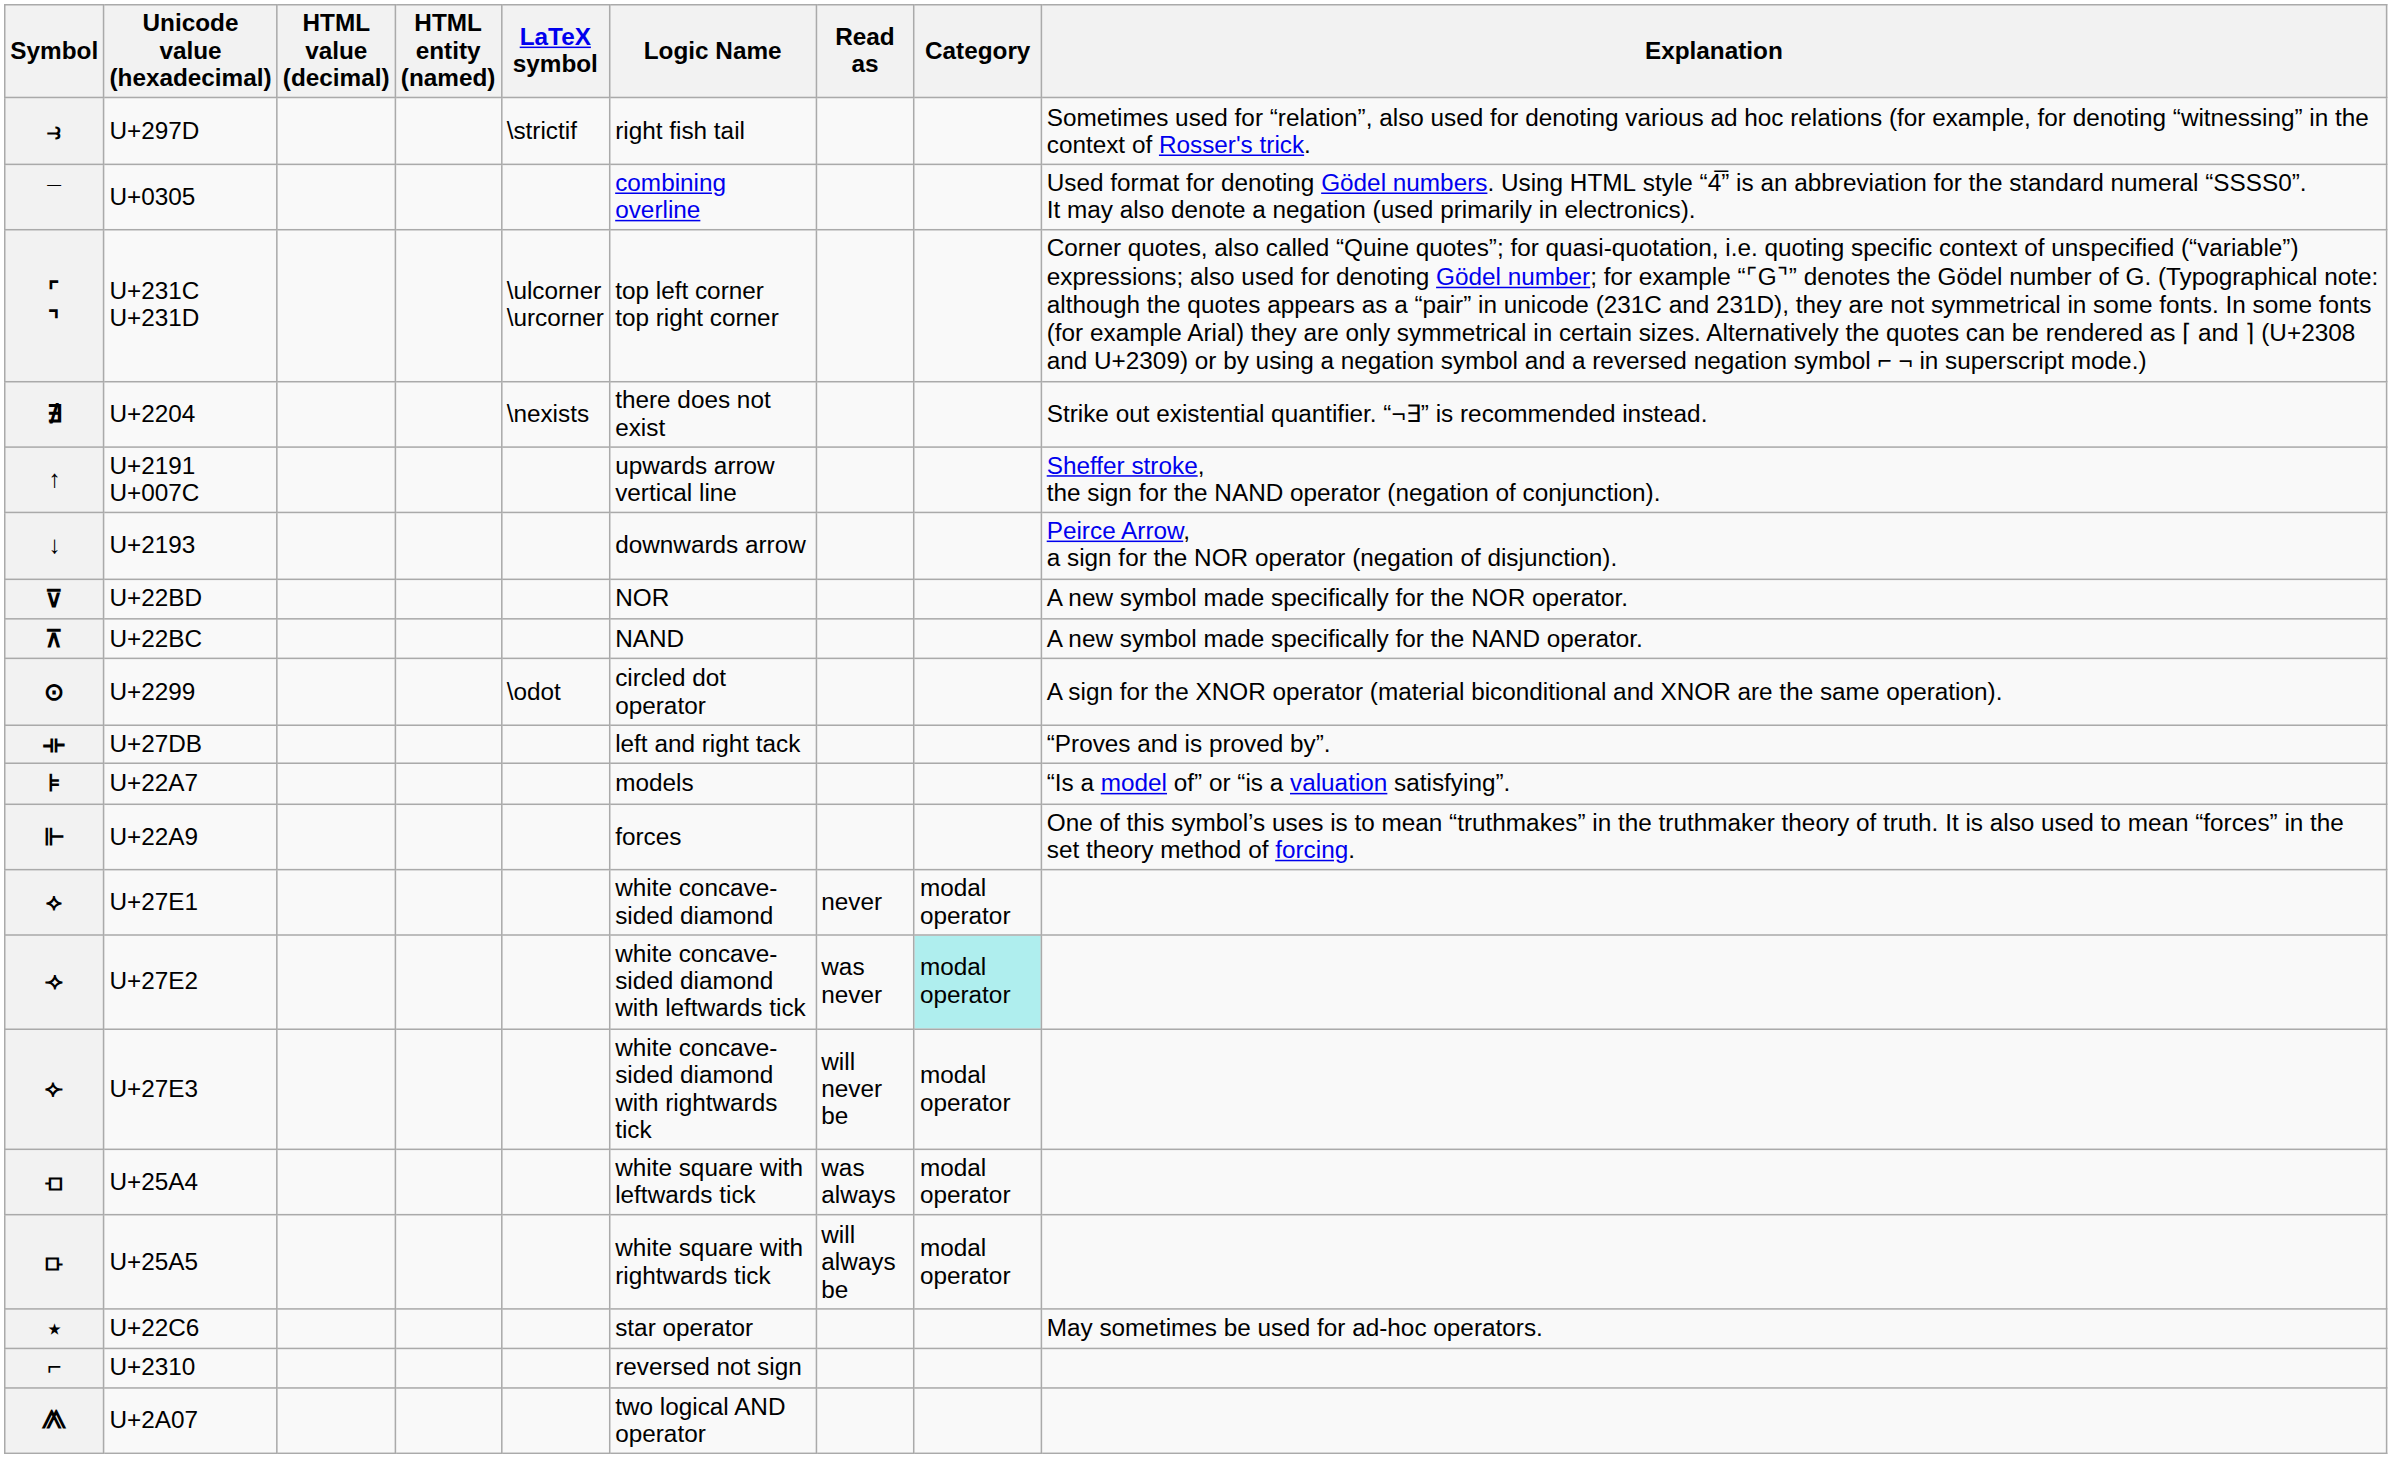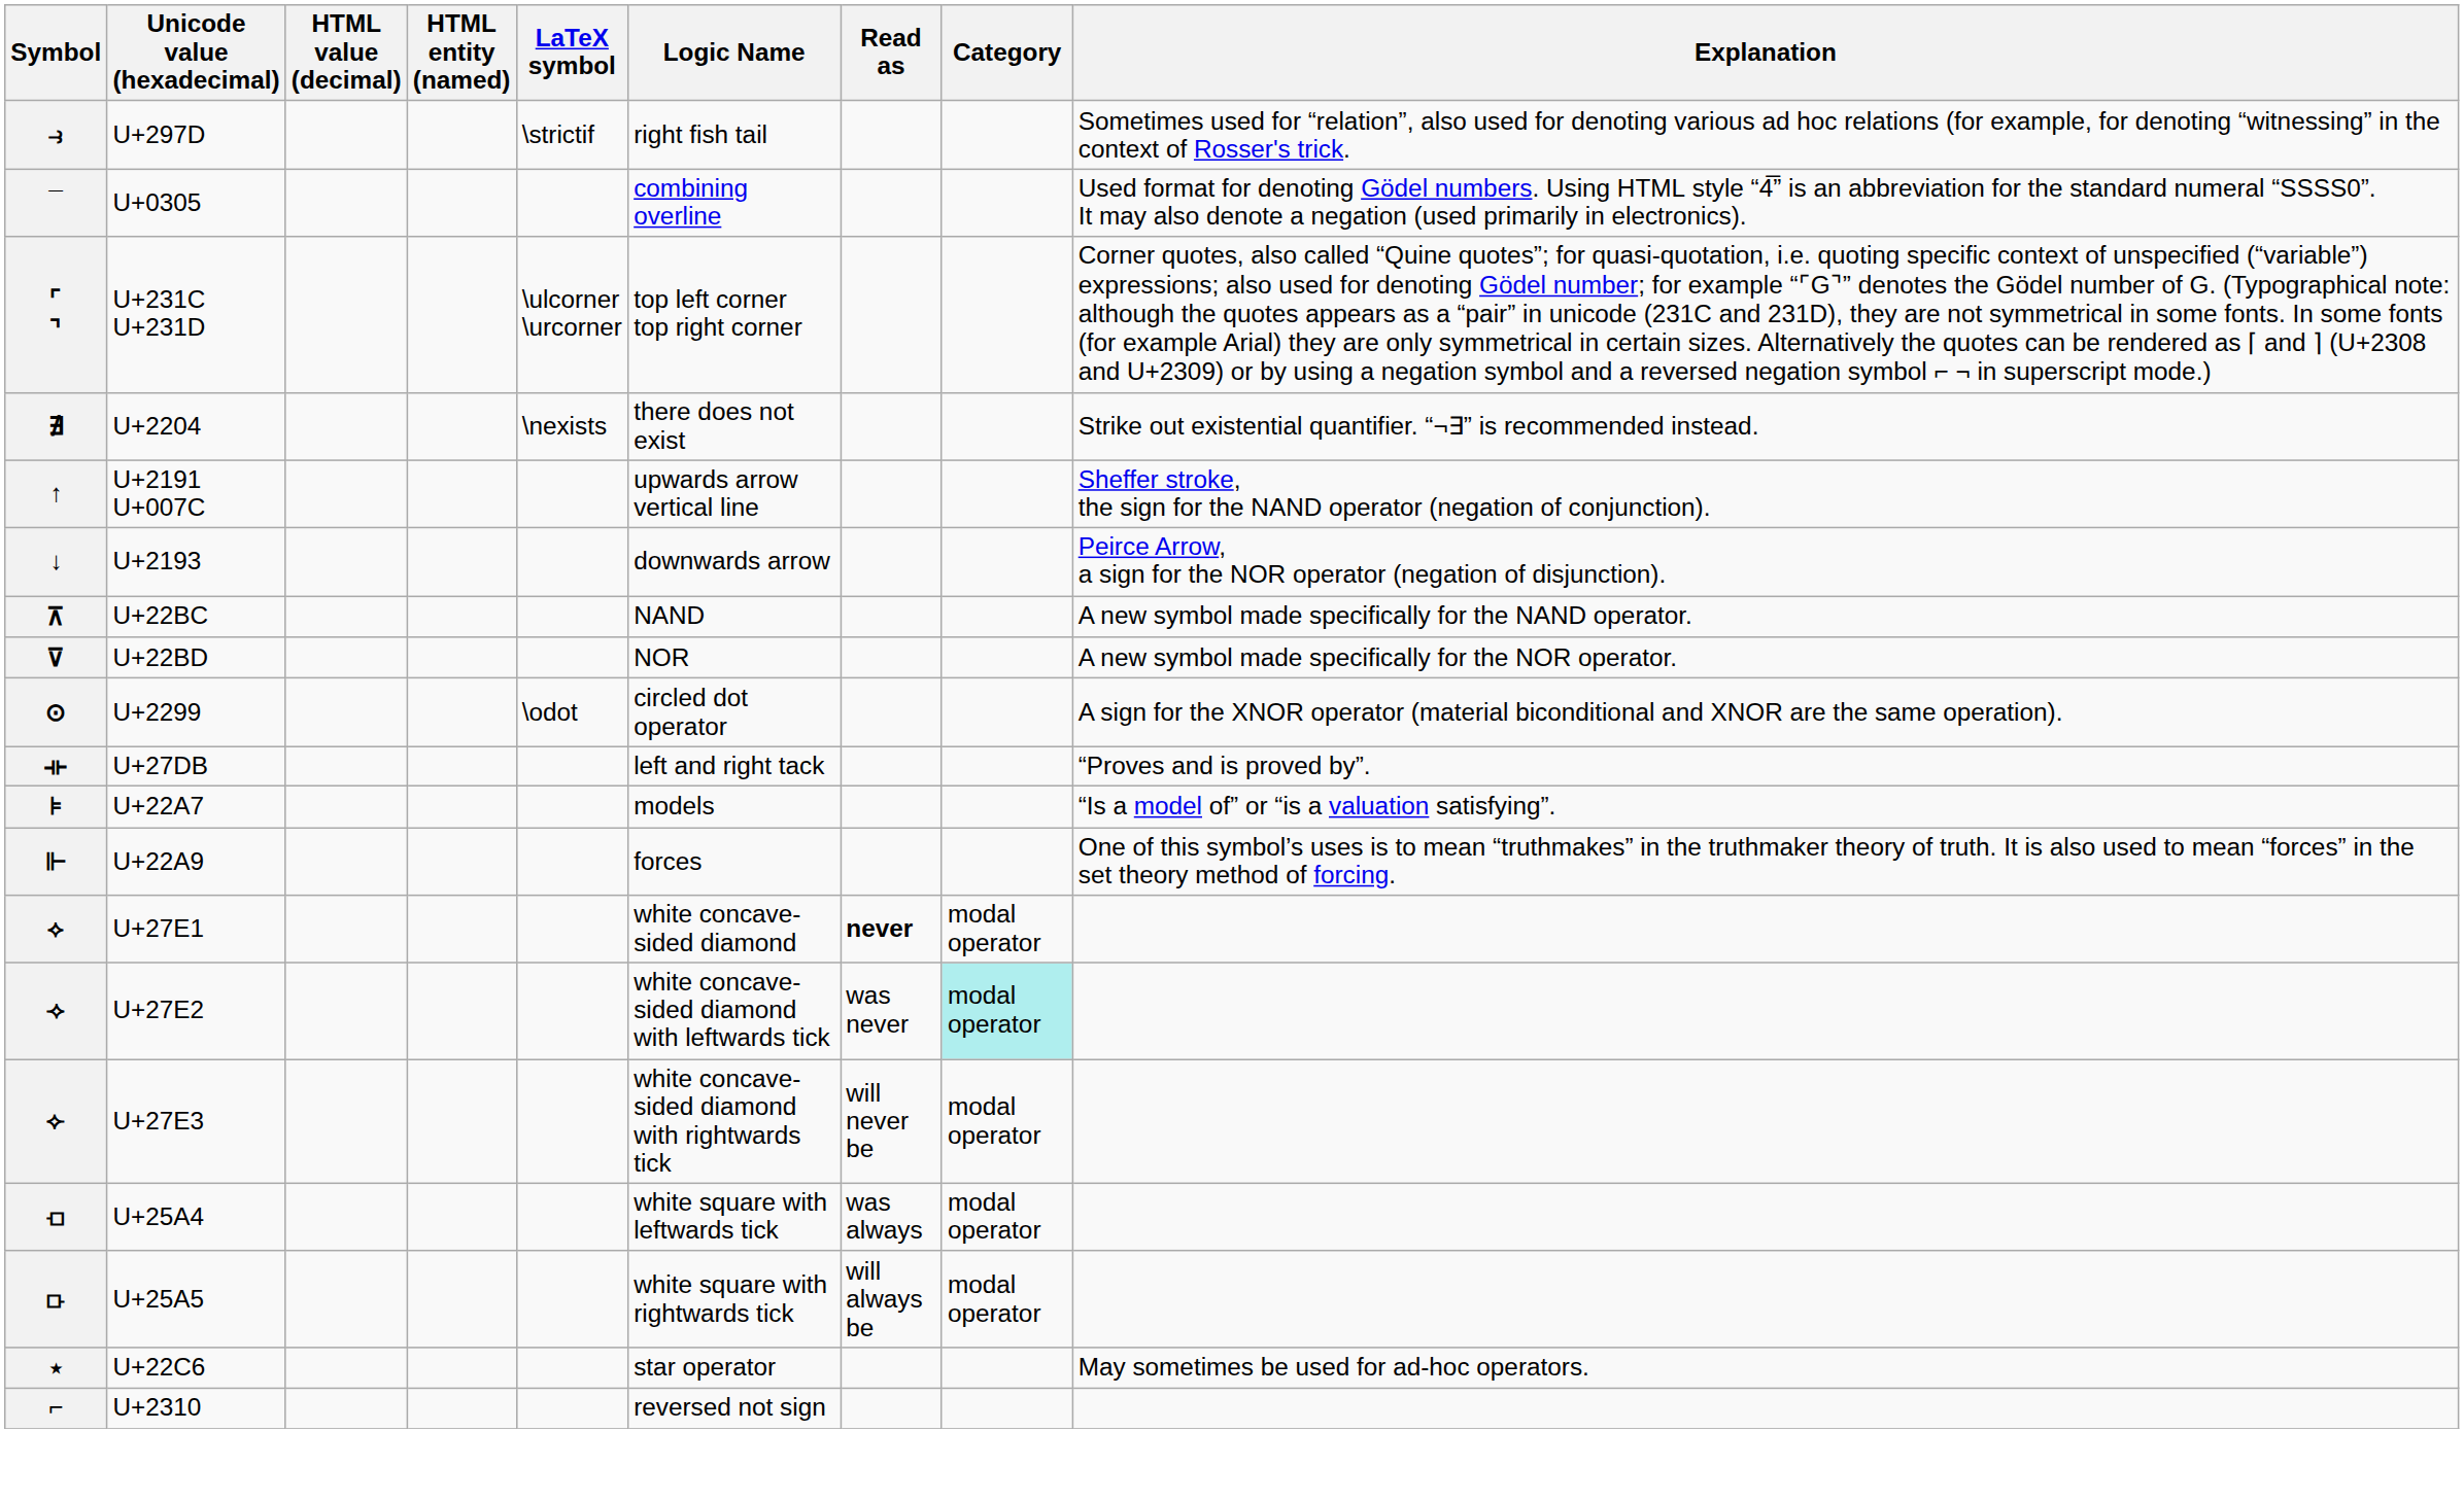rows swapped: ⊼ <-> ⊽
⟡ | Read as: normal -> bold
- row: ⨇ | U+2A07 | two logical AND operator
